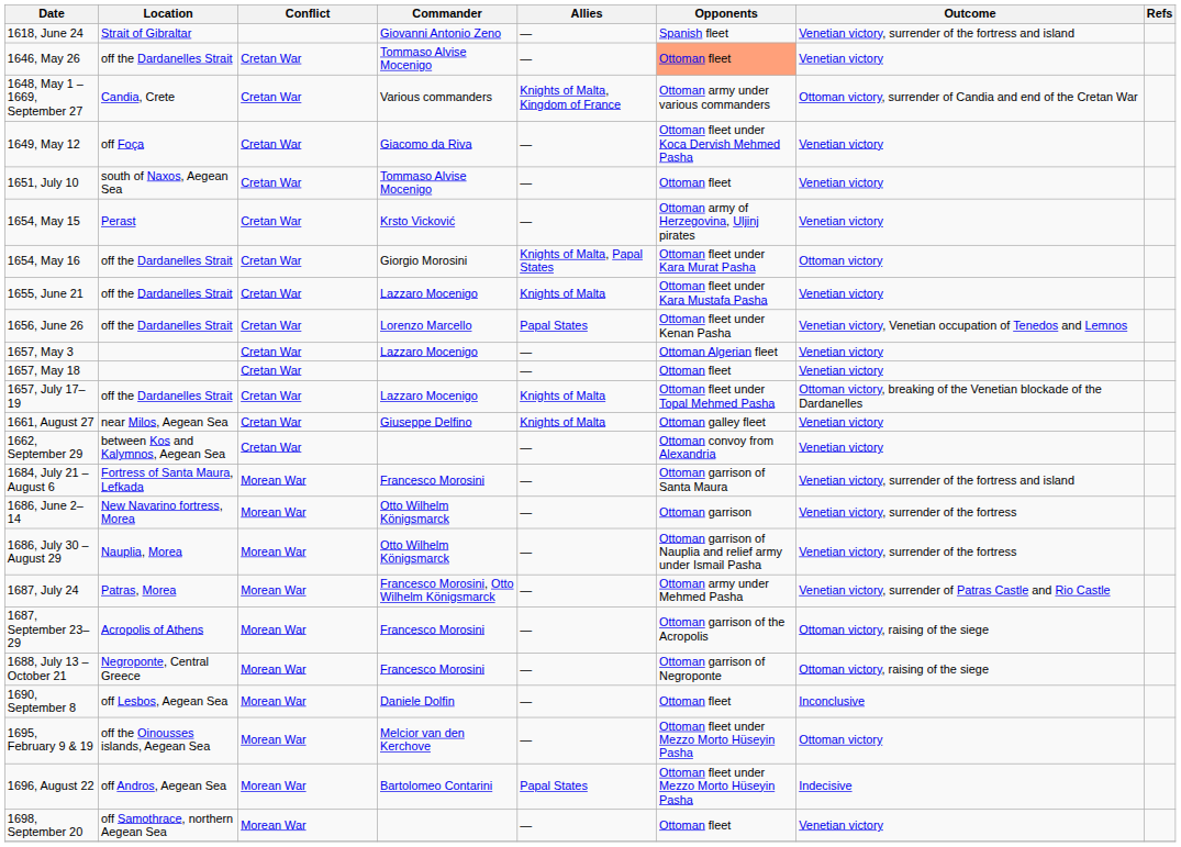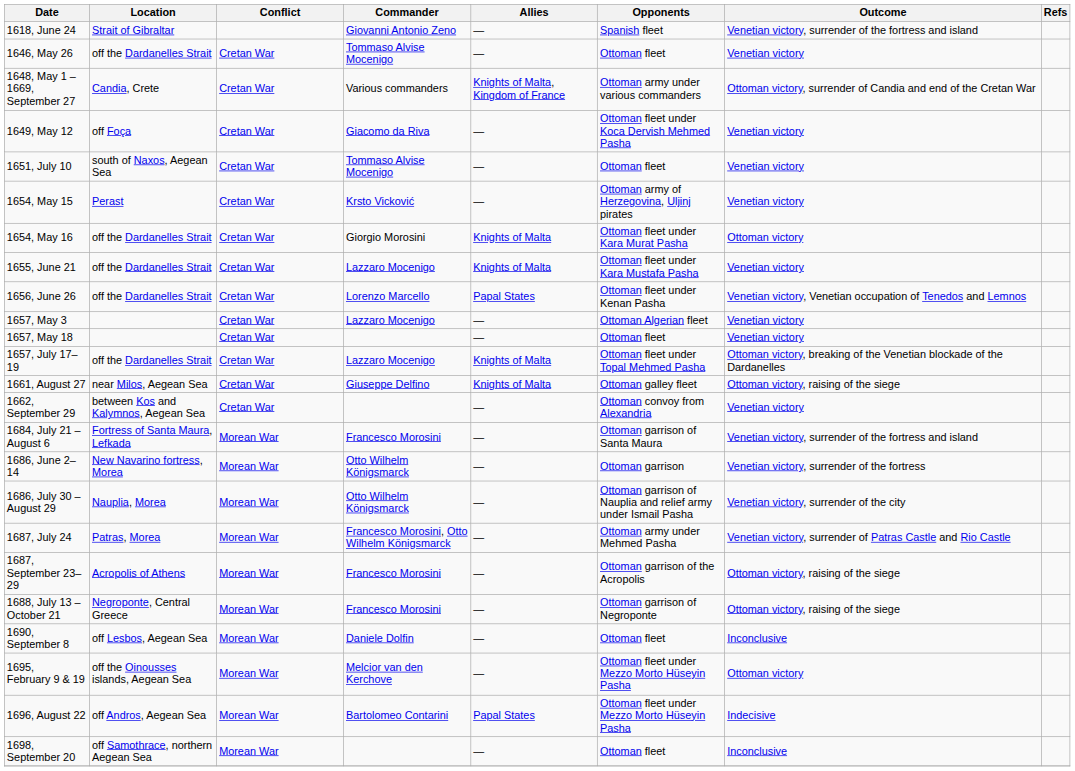1646, May 26 | Opponents: lightsalmon background -> no background
1654, May 16 | Allies: Knights of Malta, Papal States -> Knights of Malta
1661, August 27 | Outcome: Venetian victory -> Ottoman victory, raising of the siege
1686, July 30 – August 29 | Outcome: Venetian victory, surrender of the fortress -> Venetian victory, surrender of the city
1698, September 20 | Outcome: Venetian victory -> Inconclusive
